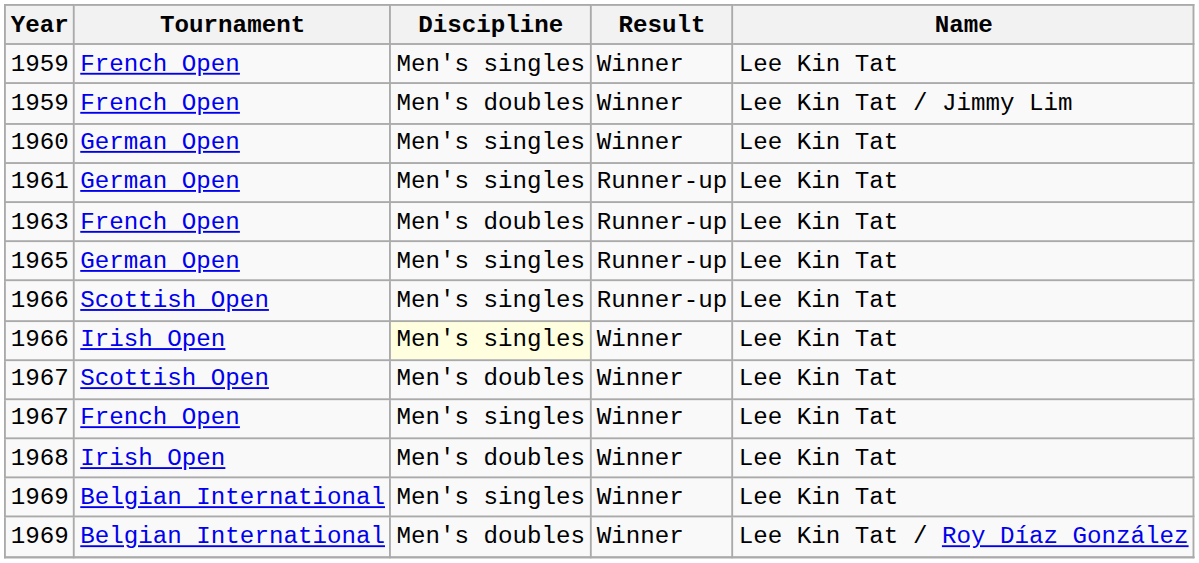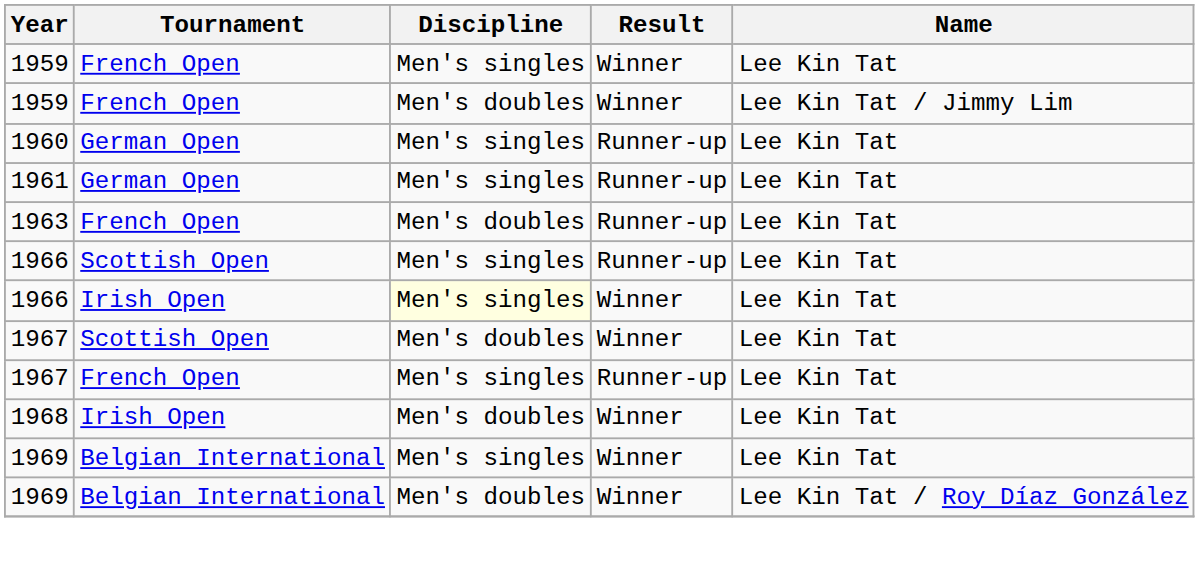1960 | Result: Winner -> Runner-up
- row: 1965 | German Open | Men's singles | Runner-up | Lee Kin Tat
1967 / French Open | Result: Winner -> Runner-up
